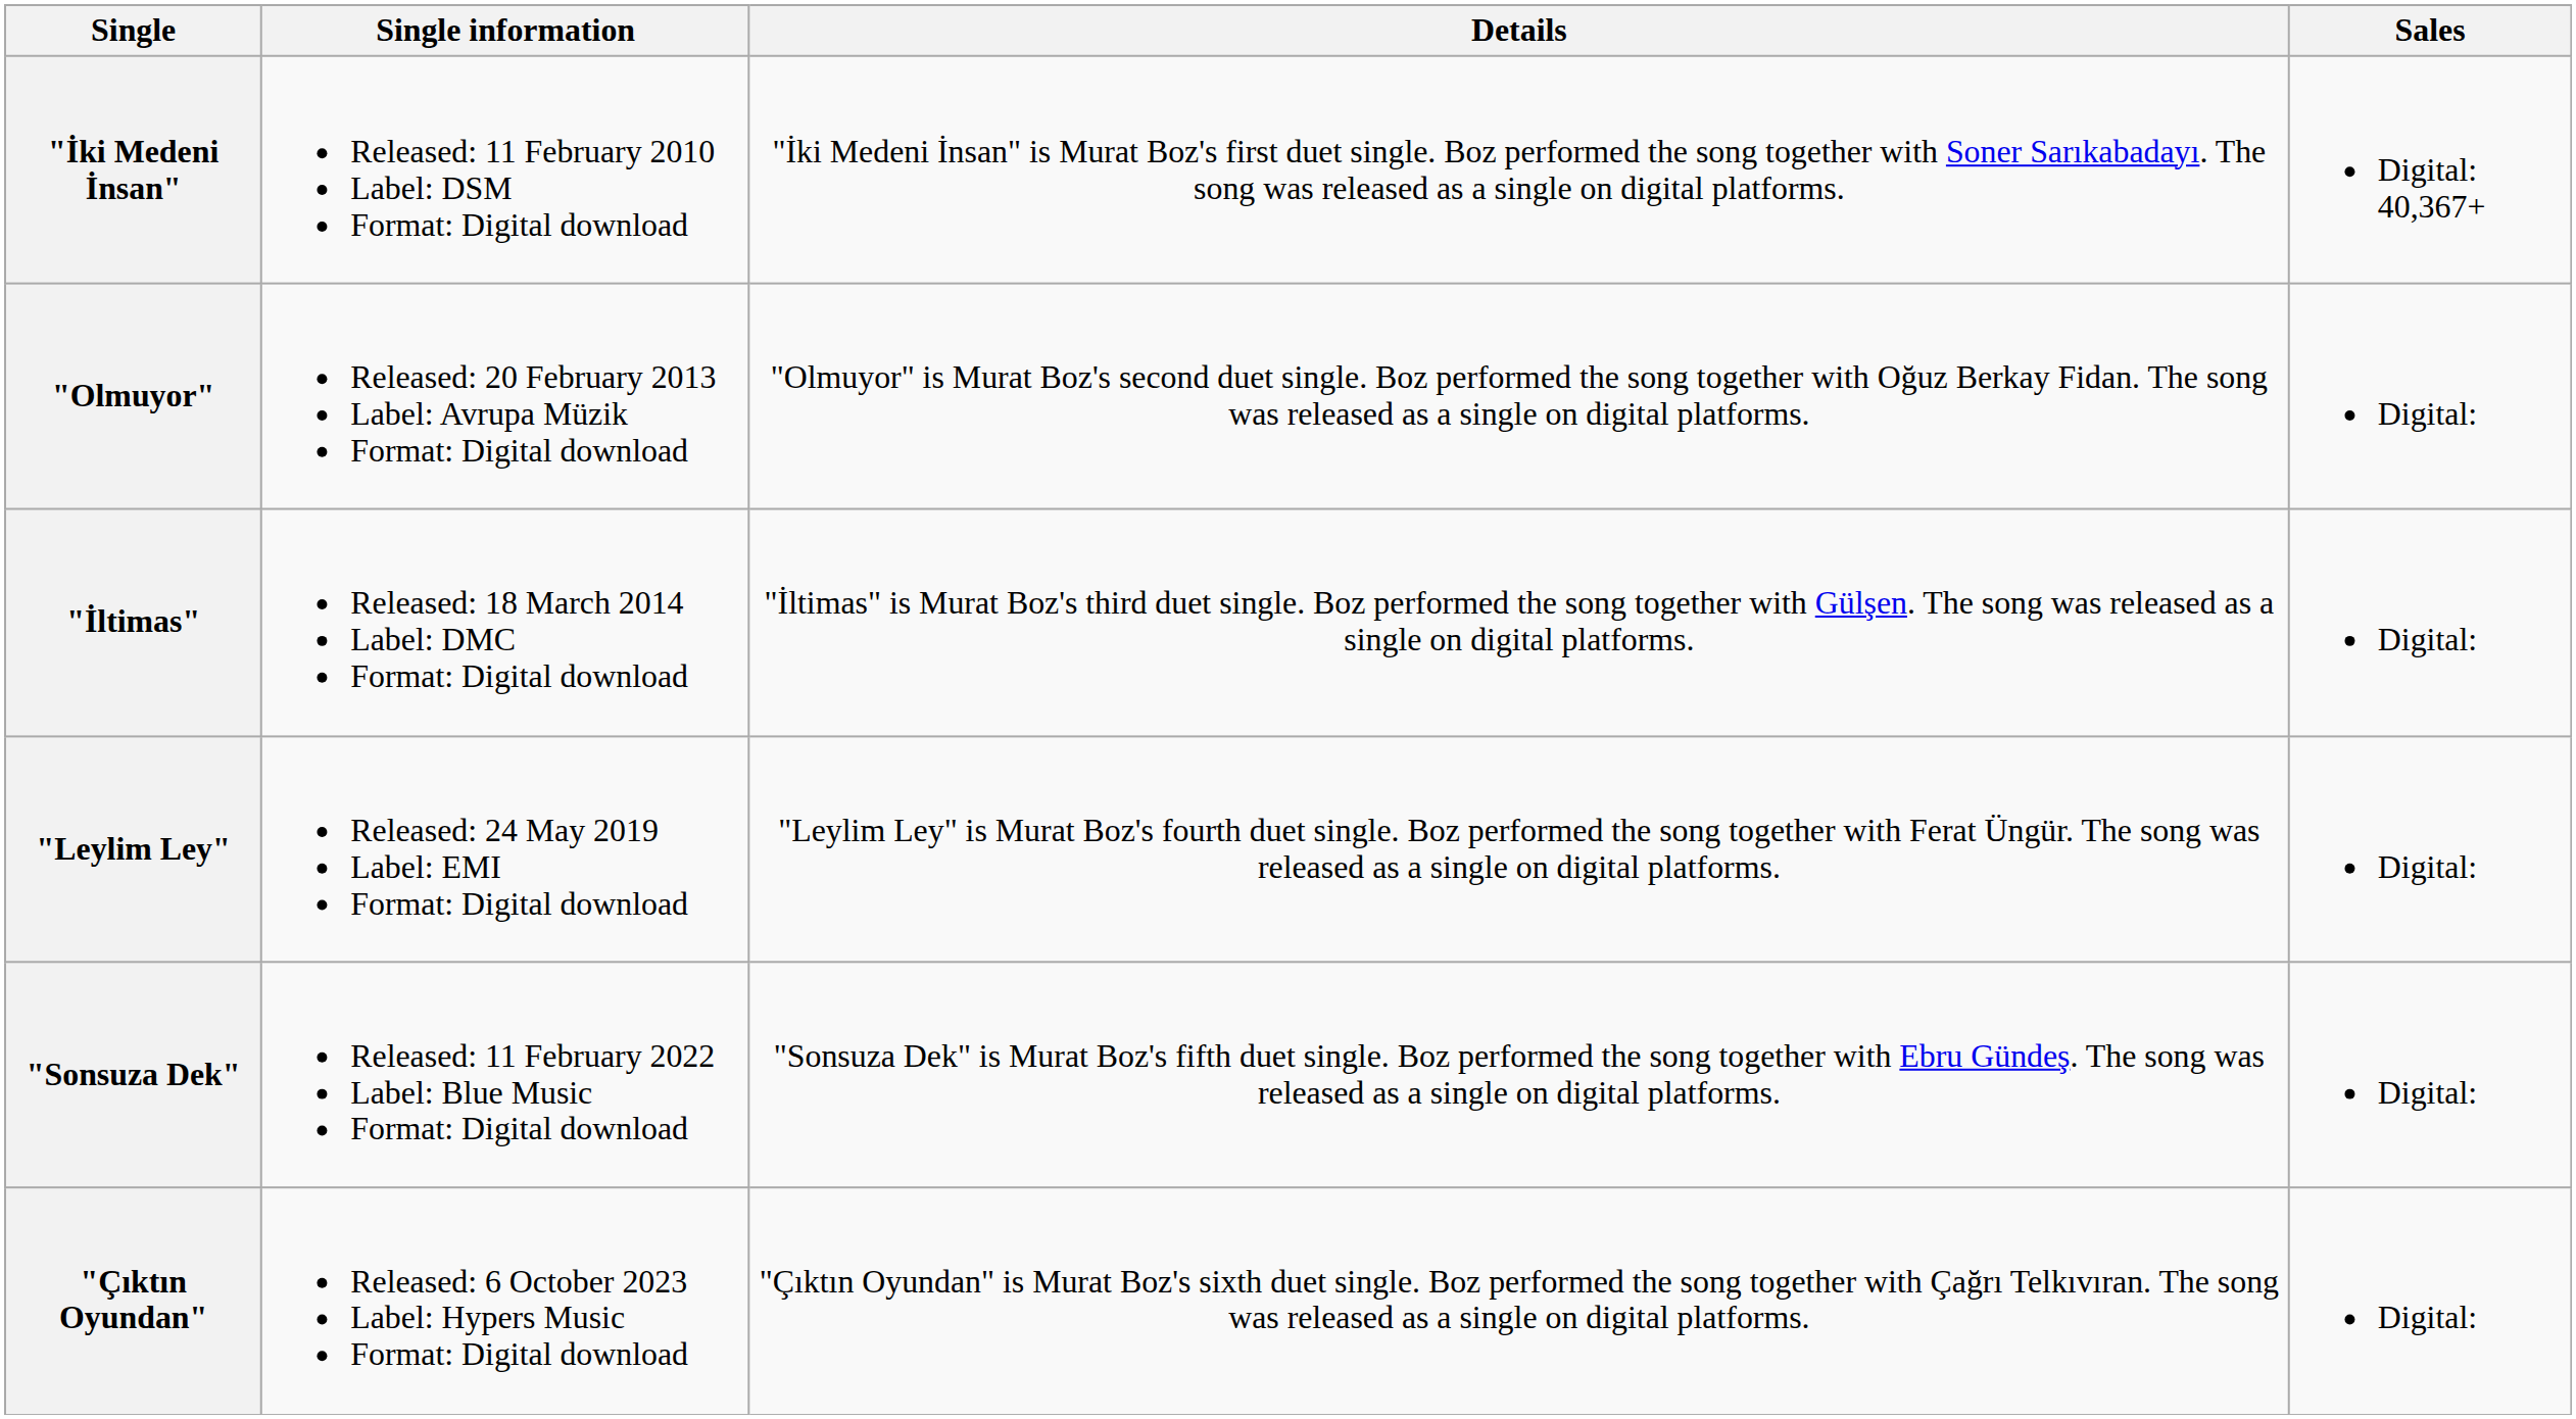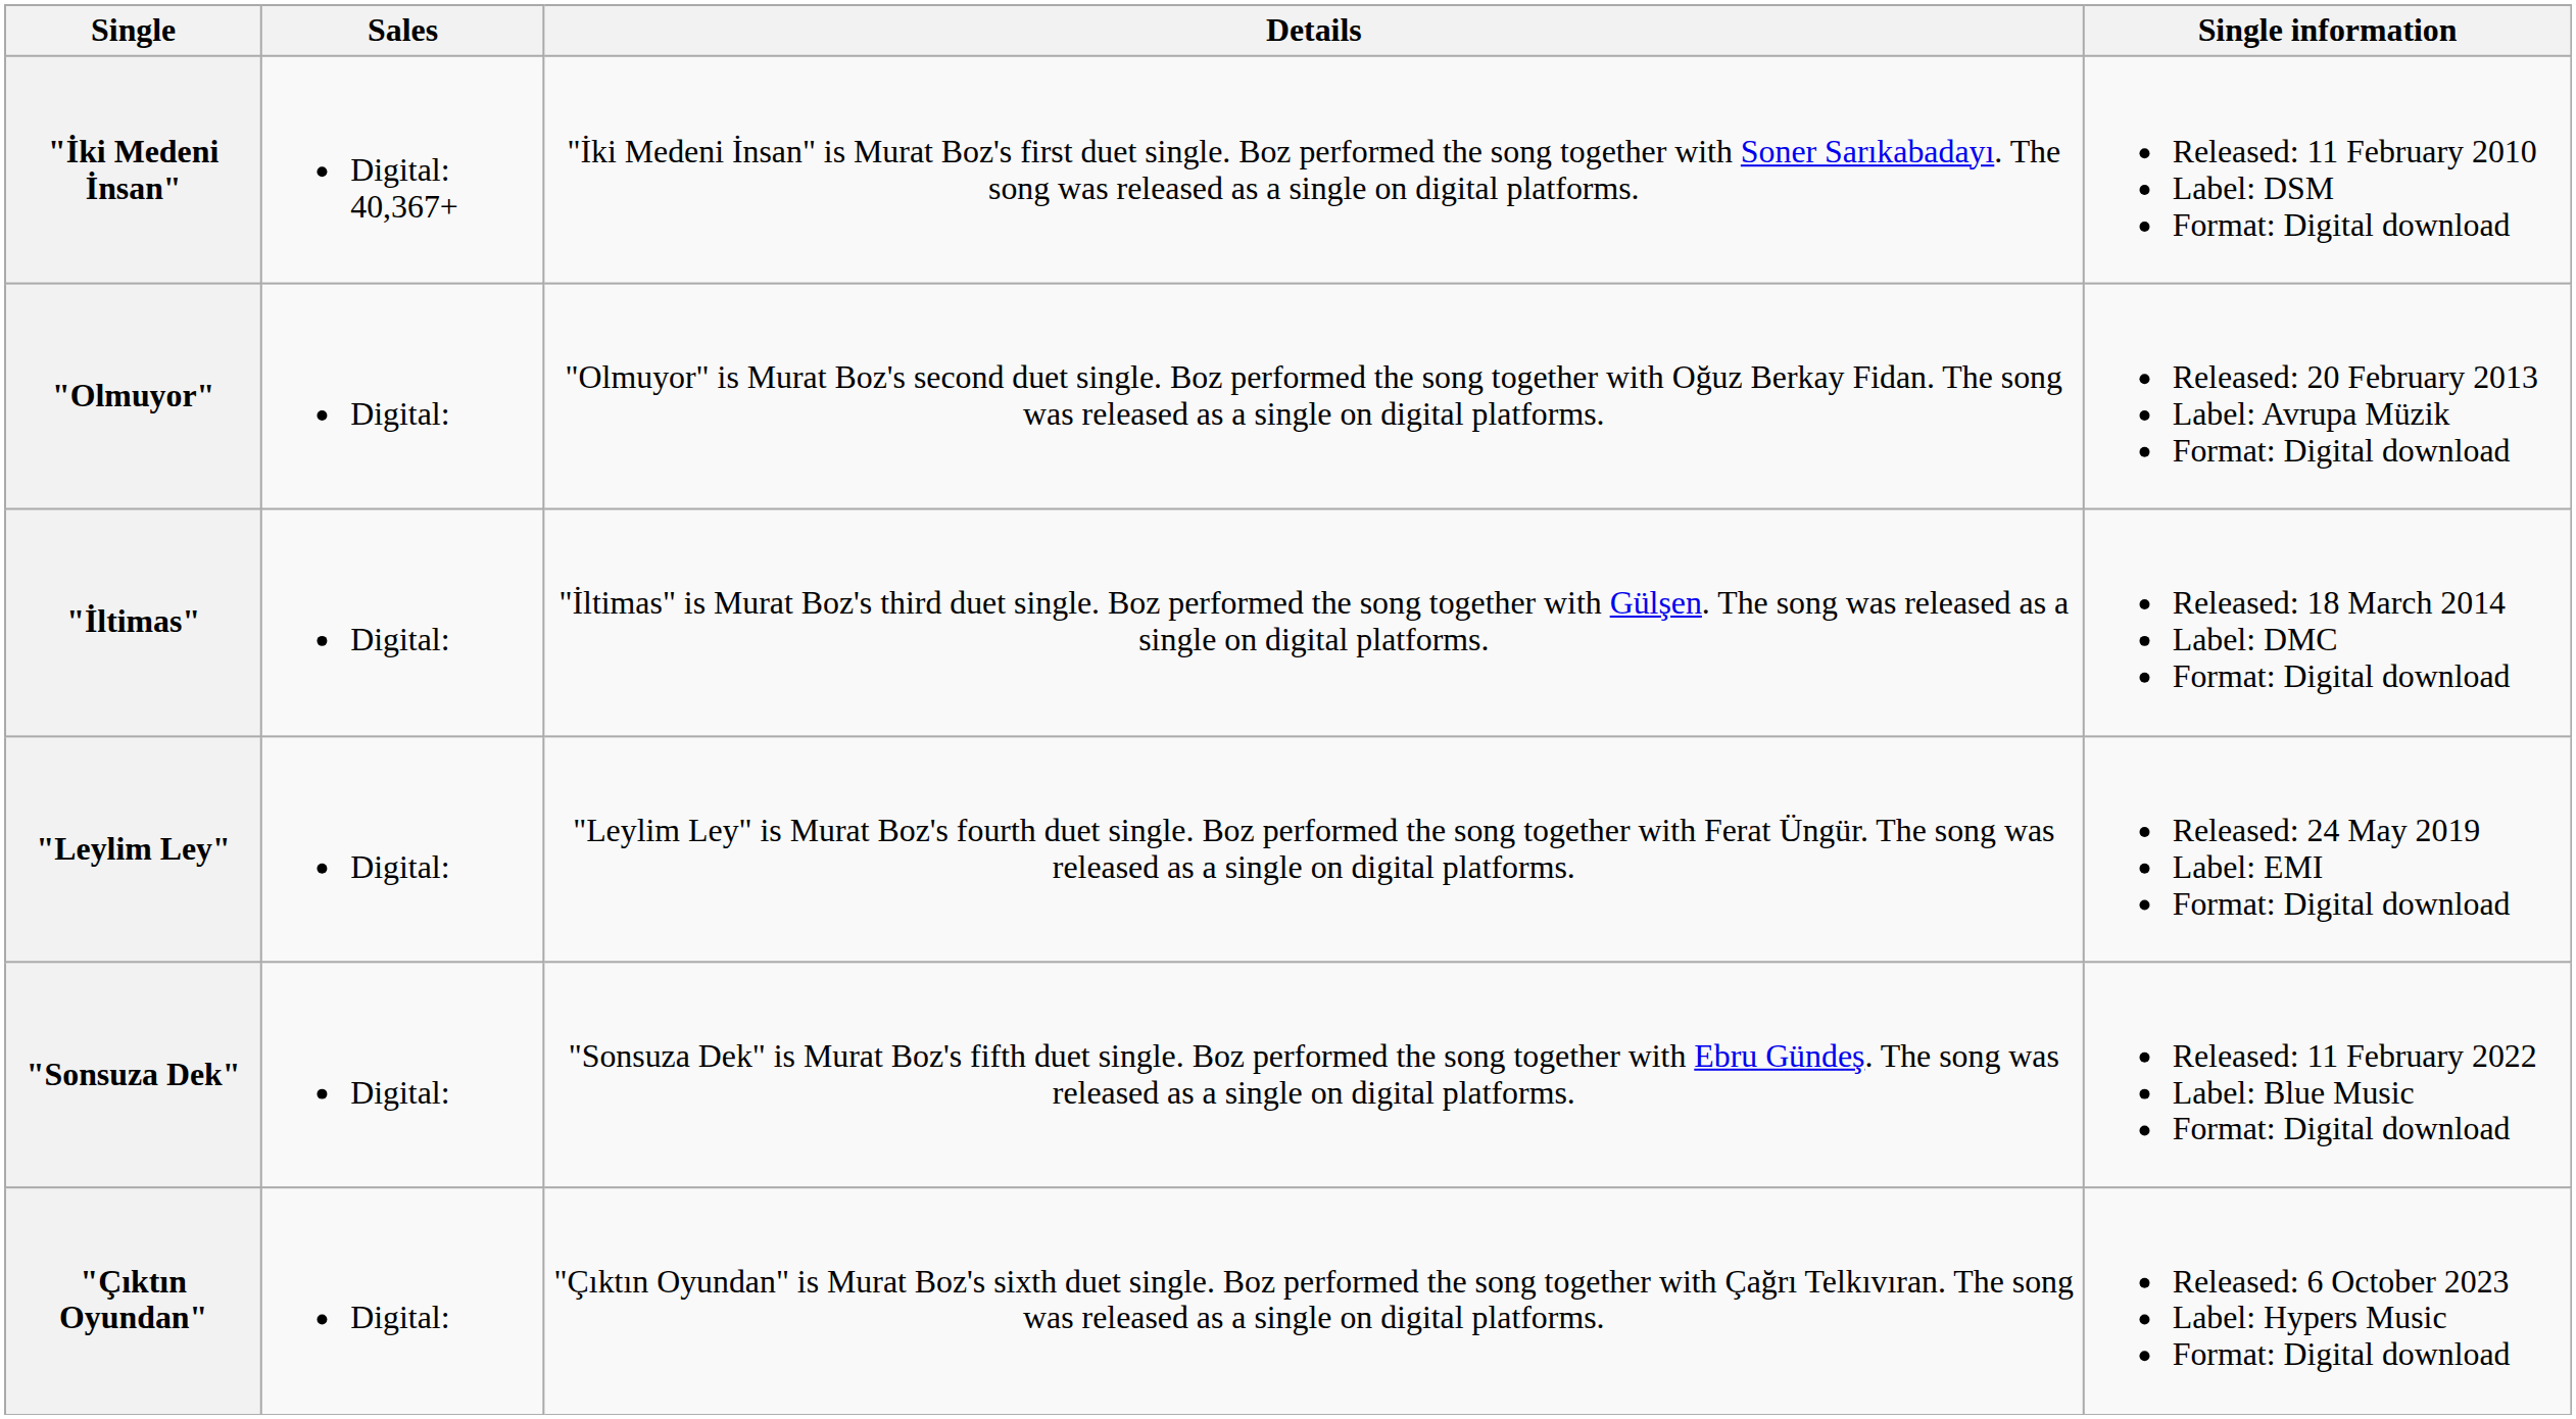columns swapped: Single information <-> Sales
